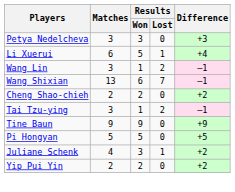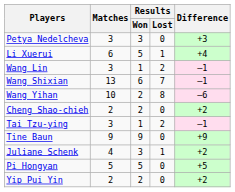+ row: Wang Yihan | 10 | 2 | 8 | –6
rows swapped: Pi Hongyan <-> Juliane Schenk
